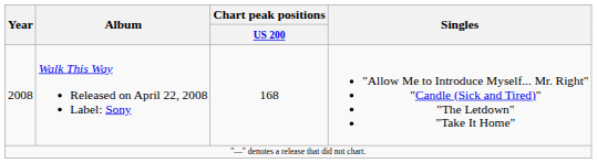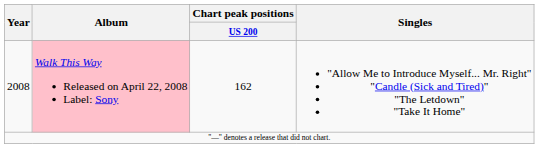2008 | Album: no background -> pink background
2008 | Chart peak positions / US 200: 168 -> 162
